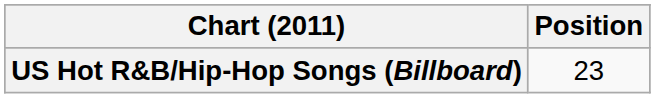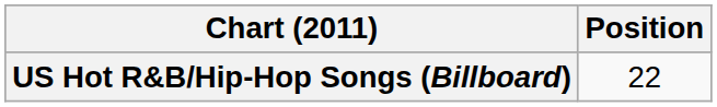US Hot R&B/Hip-Hop Songs (Billboard) | Position: 23 -> 22
